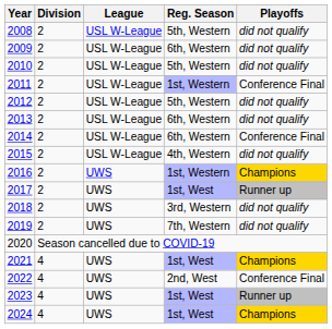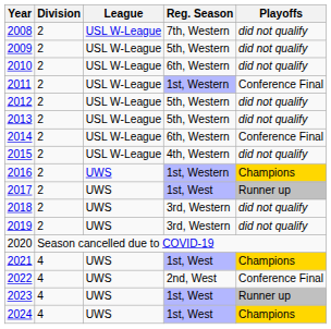2008 | Reg. Season: 5th, Western -> 7th, Western
2009 | Reg. Season: 6th, Western -> 5th, Western
2010 | Reg. Season: 5th, Western -> 6th, Western
2013 | Reg. Season: 6th, Western -> 5th, Western
2019 | Reg. Season: 7th, Western -> 3rd, Western
